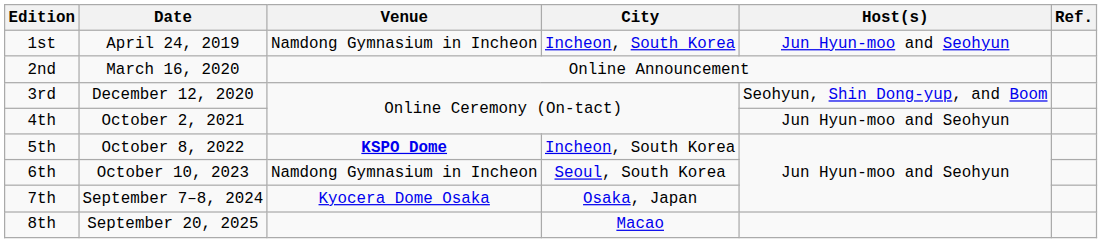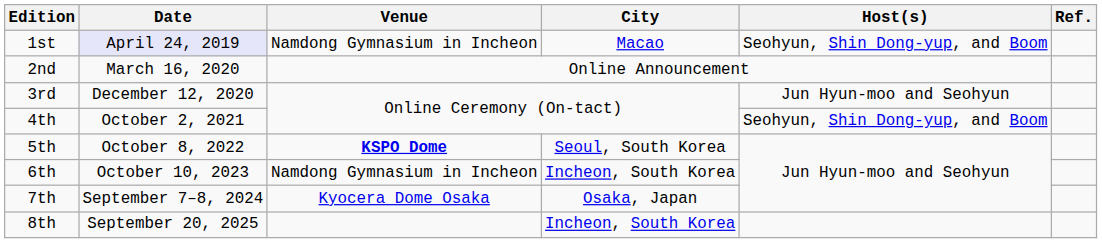1st | Date: no background -> lavender background
1st | City: Incheon, South Korea -> Macao
1st | Host(s): Jun Hyun-moo and Seohyun -> Seohyun, Shin Dong-yup, and Boom
3rd | Host(s): Seohyun, Shin Dong-yup, and Boom -> Jun Hyun-moo and Seohyun
4th | Host(s): Jun Hyun-moo and Seohyun -> Seohyun, Shin Dong-yup, and Boom
5th | City: Incheon, South Korea -> Seoul, South Korea
6th | City: Seoul, South Korea -> Incheon, South Korea
8th | City: Macao -> Incheon, South Korea
